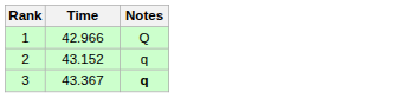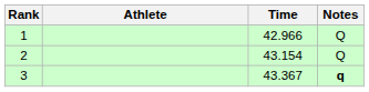+ column: Athlete
2 | Time: 43.152 -> 43.154
2 | Notes: q -> Q
